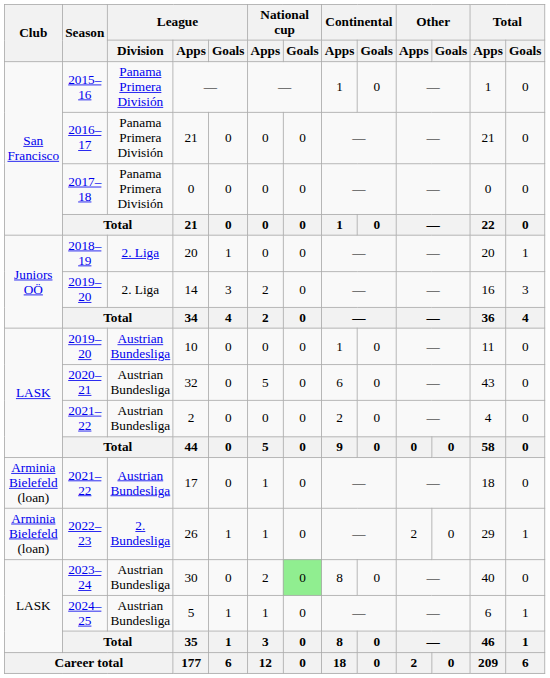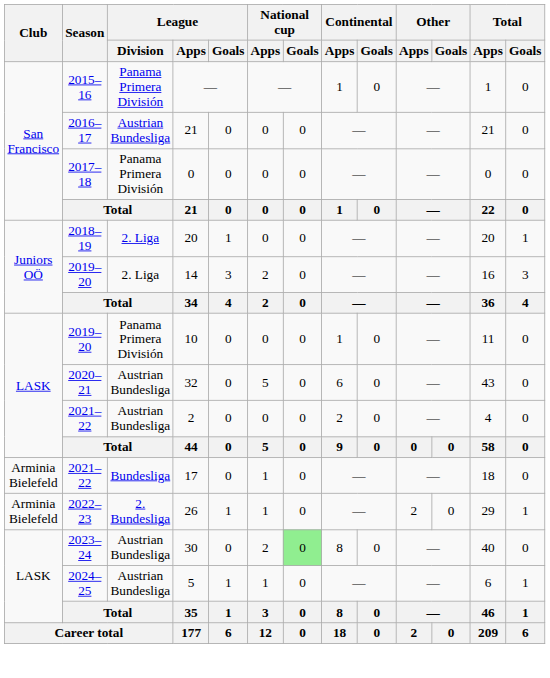2016–17 / 21 | League / Division: Panama Primera División -> Austrian Bundesliga
10 | League / Division: Austrian Bundesliga -> Panama Primera División
17 | Club: Arminia Bielefeld (loan) -> Arminia Bielefeld
17 | League / Division: Austrian Bundesliga -> Bundesliga
26 | Club: Arminia Bielefeld (loan) -> Arminia Bielefeld
